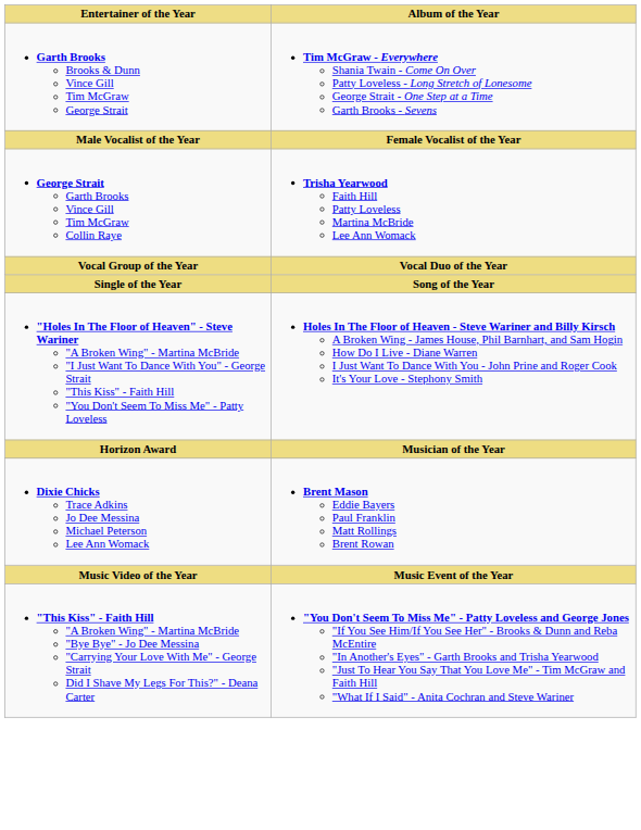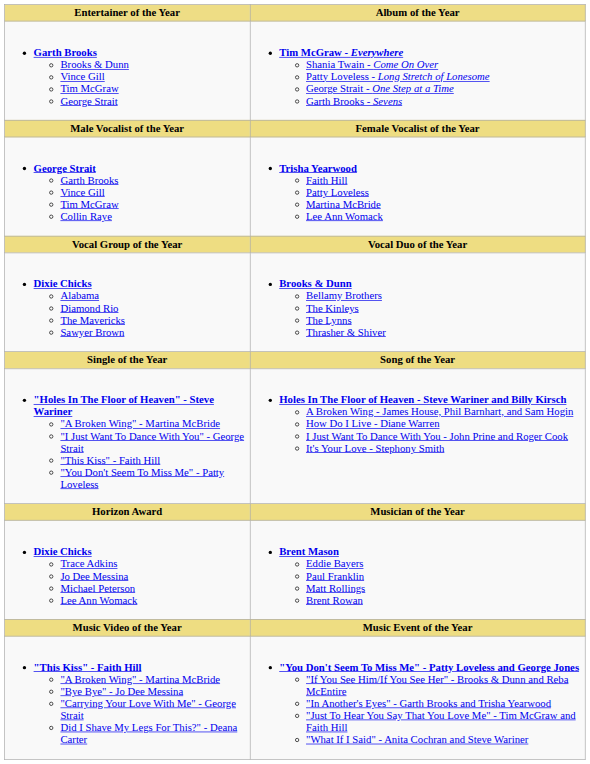+ row: Dixie Chicks Alabama Diamond Rio The Mavericks Sawyer Brown | Brooks & Dunn Bellamy Brothers The Kinleys The Lynns Thrasher & Shiver
